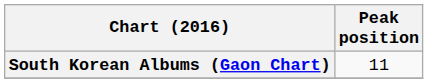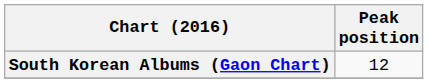South Korean Albums (Gaon Chart) | Peak position: 11 -> 12
